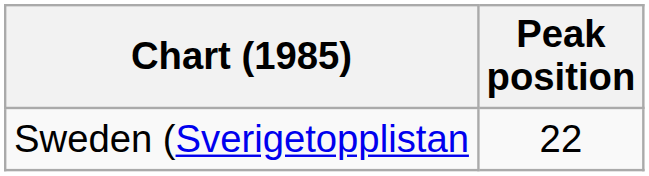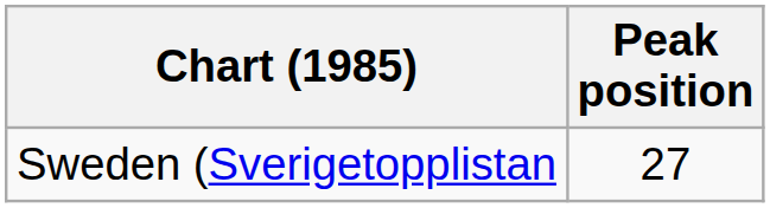Sweden (Sverigetopplistan | Peak position: 22 -> 27
